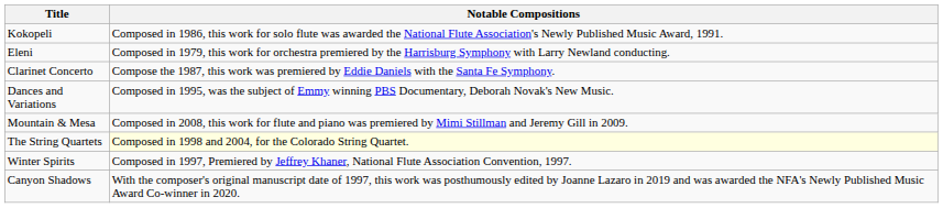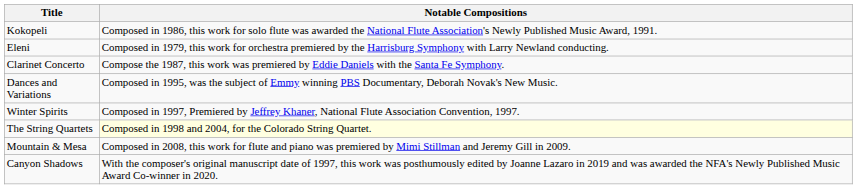rows swapped: Winter Spirits <-> Mountain & Mesa
